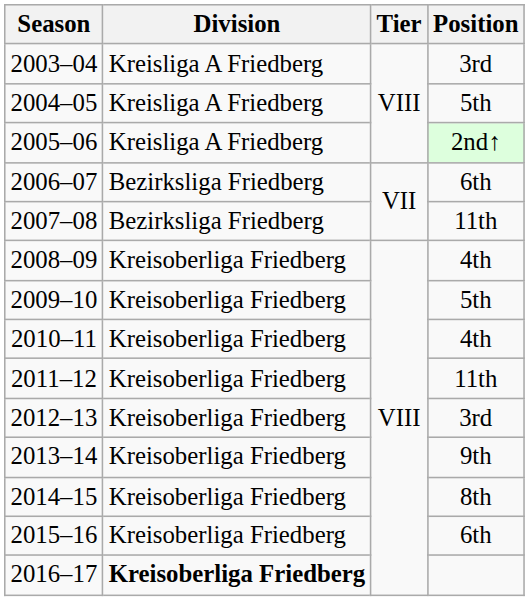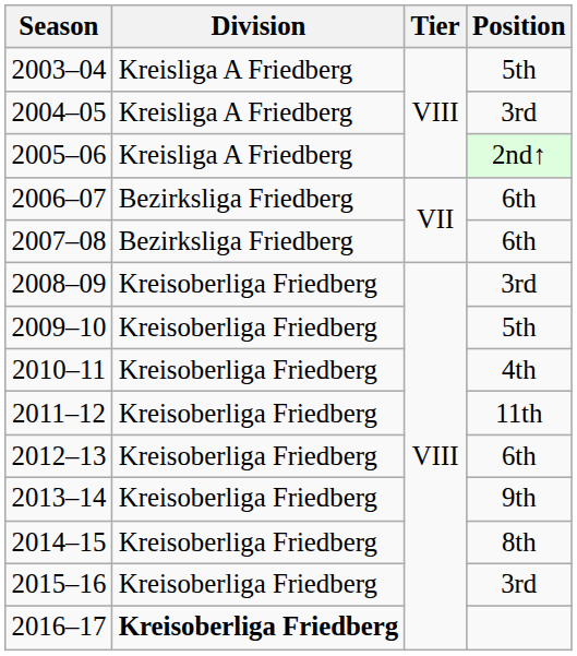2003–04 | Position: 3rd -> 5th
2004–05 | Position: 5th -> 3rd
2007–08 | Position: 11th -> 6th
2008–09 | Position: 4th -> 3rd
2012–13 | Position: 3rd -> 6th
2015–16 | Position: 6th -> 3rd
